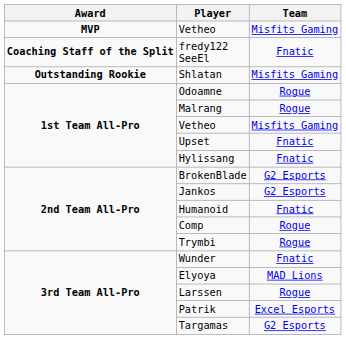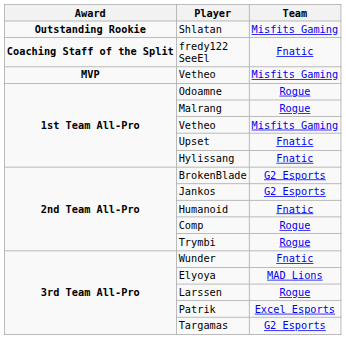rows swapped: MVP / Vetheo <-> Shlatan
